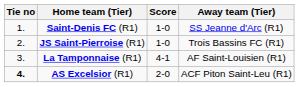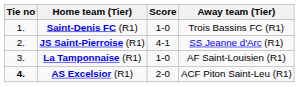Saint-Denis FC (R1) | Away team (Tier): SS Jeanne d'Arc (R1) -> Trois Bassins FC (R1)
JS Saint-Pierroise (R1) | Score: 1-0 -> 4-1
JS Saint-Pierroise (R1) | Away team (Tier): Trois Bassins FC (R1) -> SS Jeanne d'Arc (R1)
La Tamponnaise (R1) | Score: 4-1 -> 1-0
